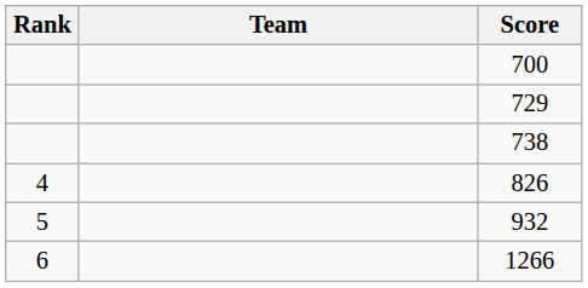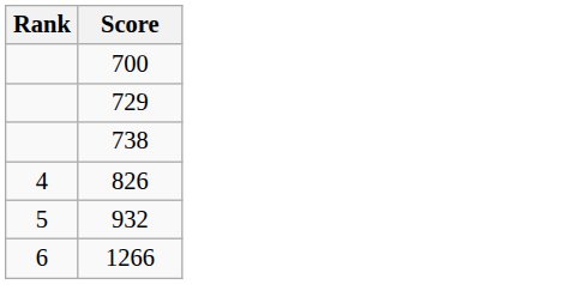- column: Team
